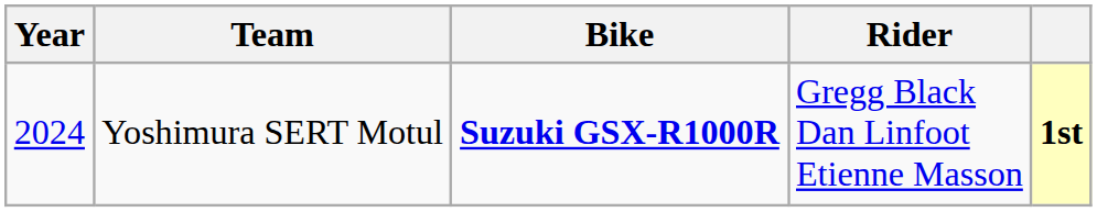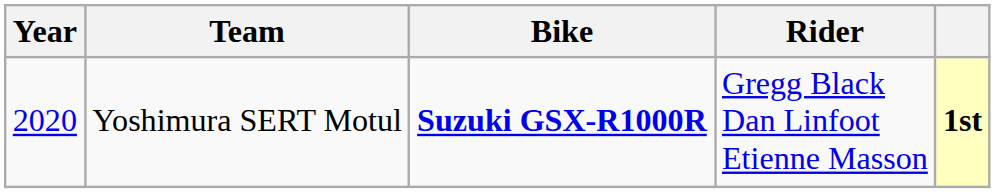Yoshimura SERT Motul | Year: 2024 -> 2020
